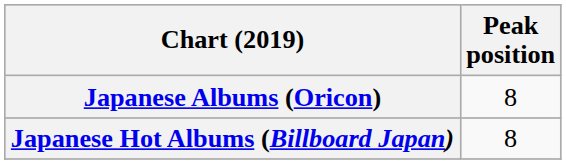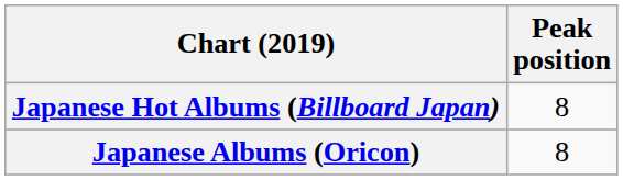rows swapped: Japanese Albums (Oricon) <-> Japanese Hot Albums (Billboard Japan)
